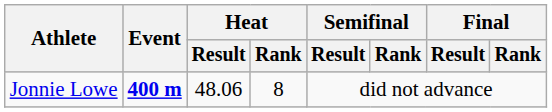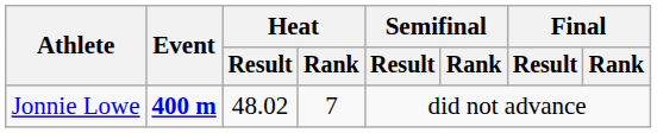Jonnie Lowe | Heat / Result: 48.06 -> 48.02
Jonnie Lowe | Heat / Rank: 8 -> 7
